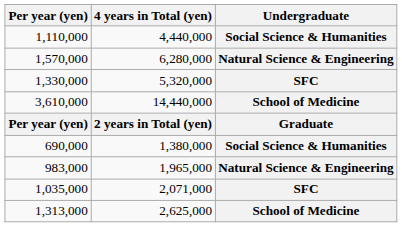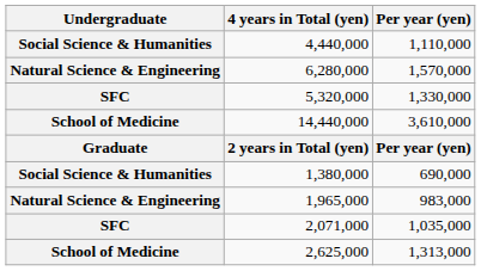columns swapped: Undergraduate <-> Per year (yen)
